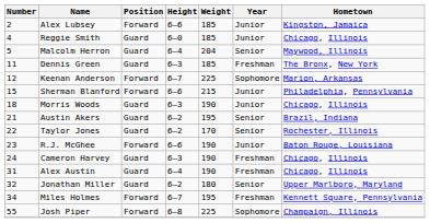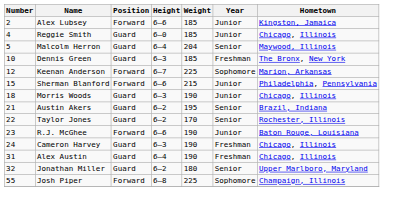Dennis Green | Number: 11 -> 10
- row: 34 | Miles Holmes | Forward | 6–7 | 195 | Freshman | Kennett Square, Pennsylvania
